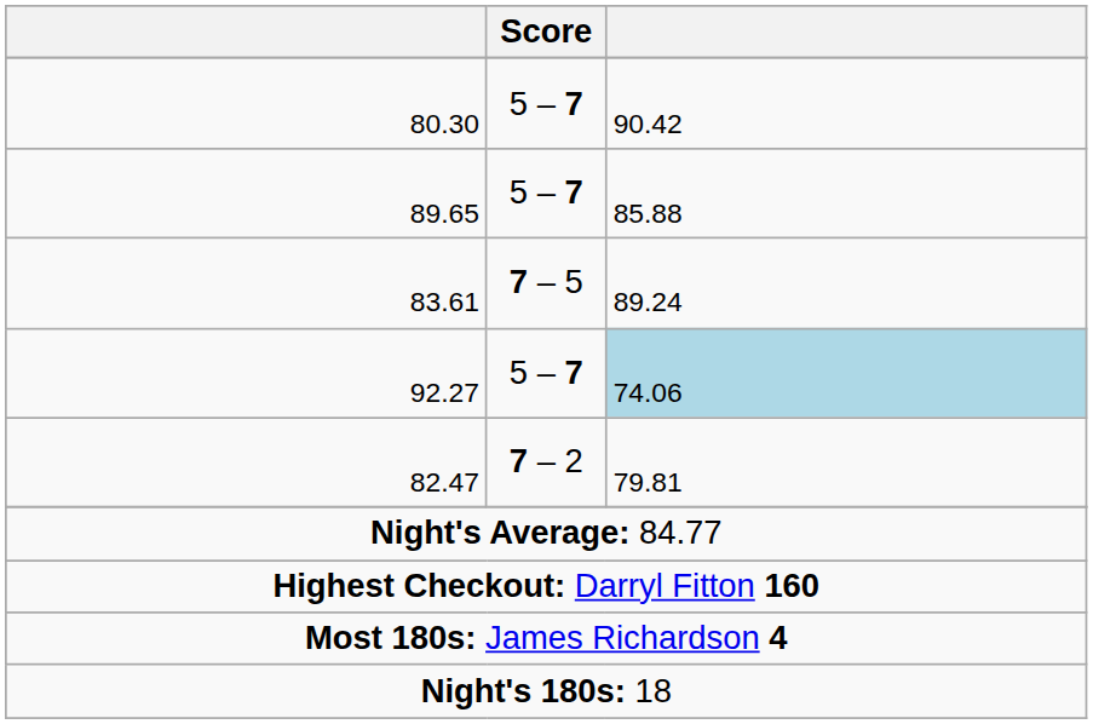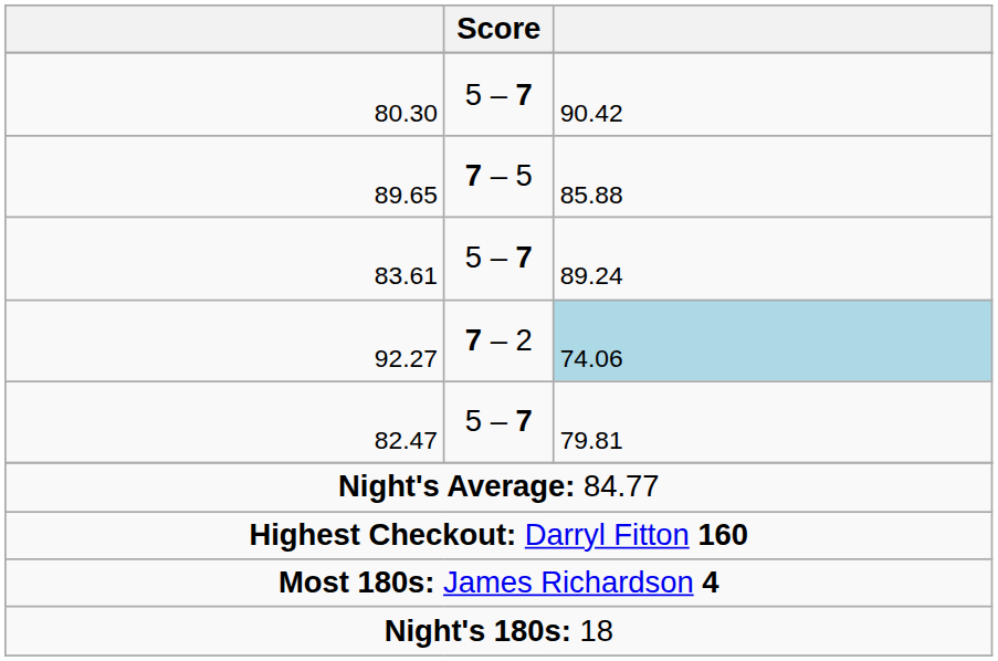89.65 | Score: 5 – 7 -> 7 – 5
83.61 | Score: 7 – 5 -> 5 – 7
92.27 | Score: 5 – 7 -> 7 – 2
82.47 | Score: 7 – 2 -> 5 – 7
